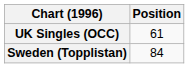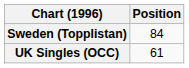rows swapped: Sweden (Topplistan) <-> UK Singles (OCC)
